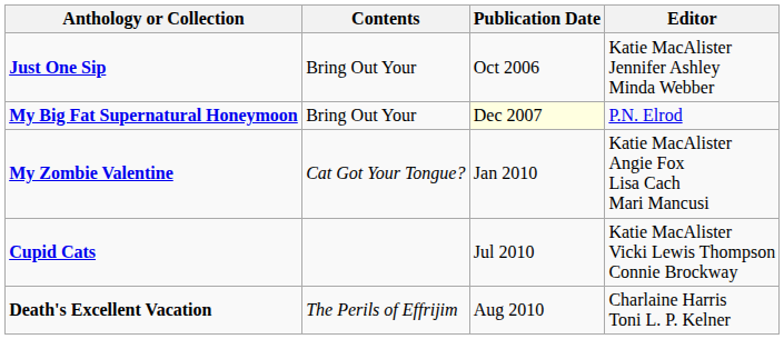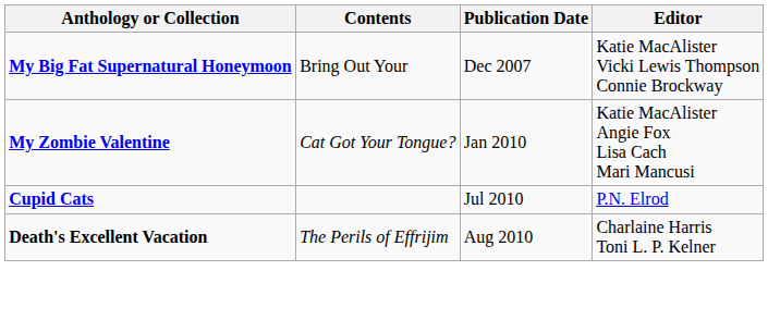- row: Just One Sip | Bring Out Your | Oct 2006 | Katie MacAlister Jennifer Ashley Minda Webber
My Big Fat Supernatural Honeymoon | Publication Date: lightyellow background -> no background
My Big Fat Supernatural Honeymoon | Editor: P.N. Elrod -> Katie MacAlister Vicki Lewis Thompson Connie Brockway
Cupid Cats | Editor: Katie MacAlister Vicki Lewis Thompson Connie Brockway -> P.N. Elrod
